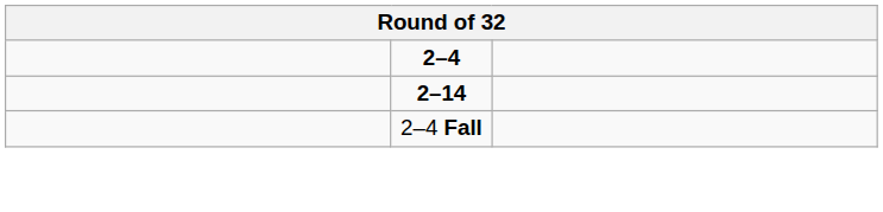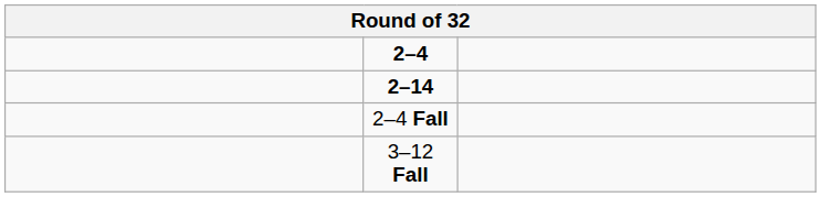+ row: 3–12 Fall
